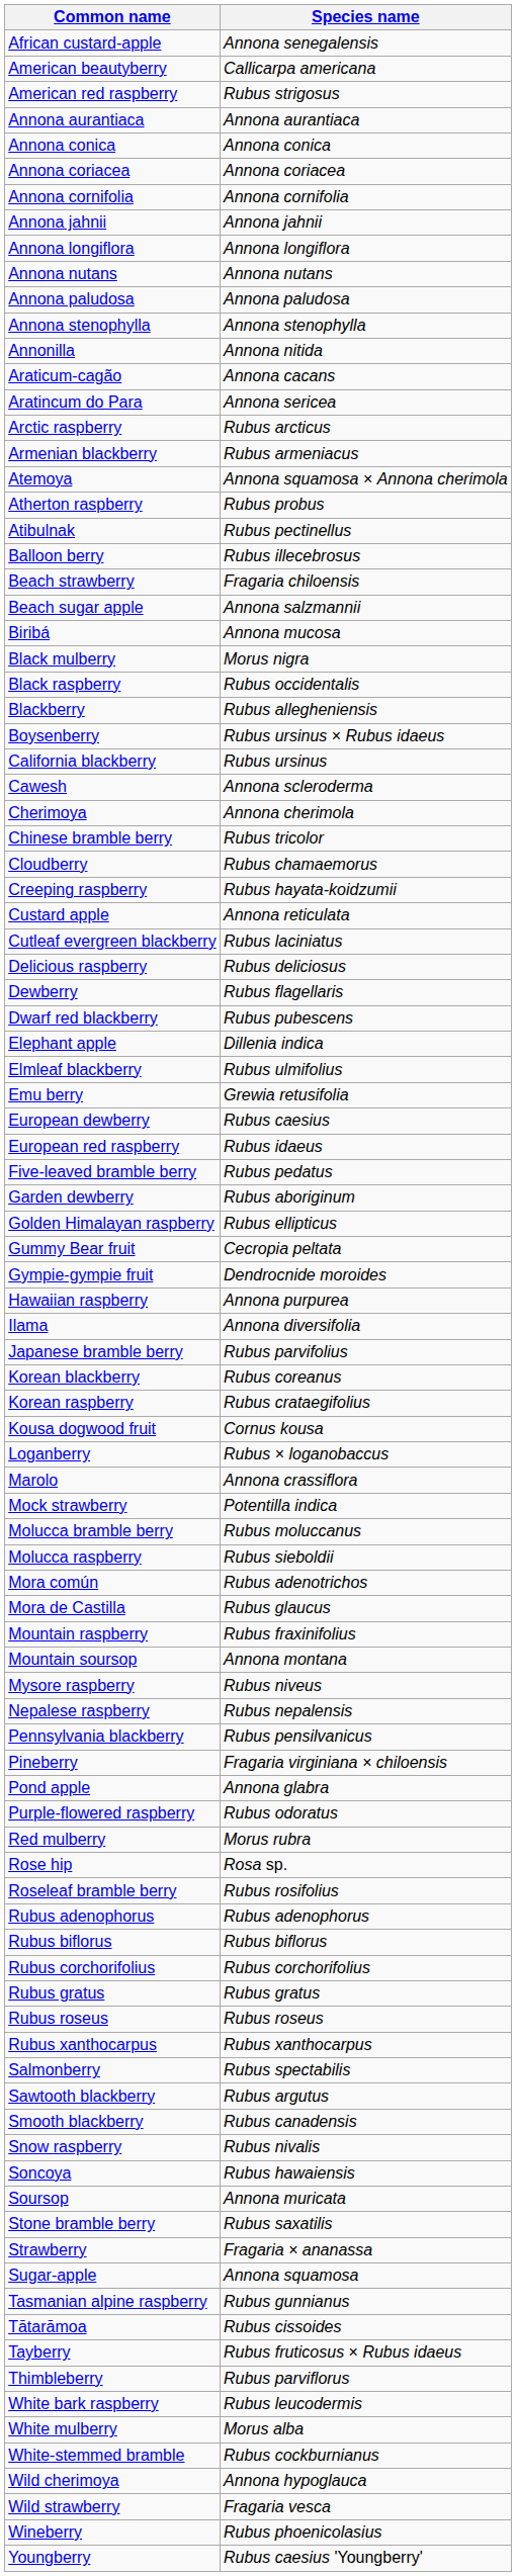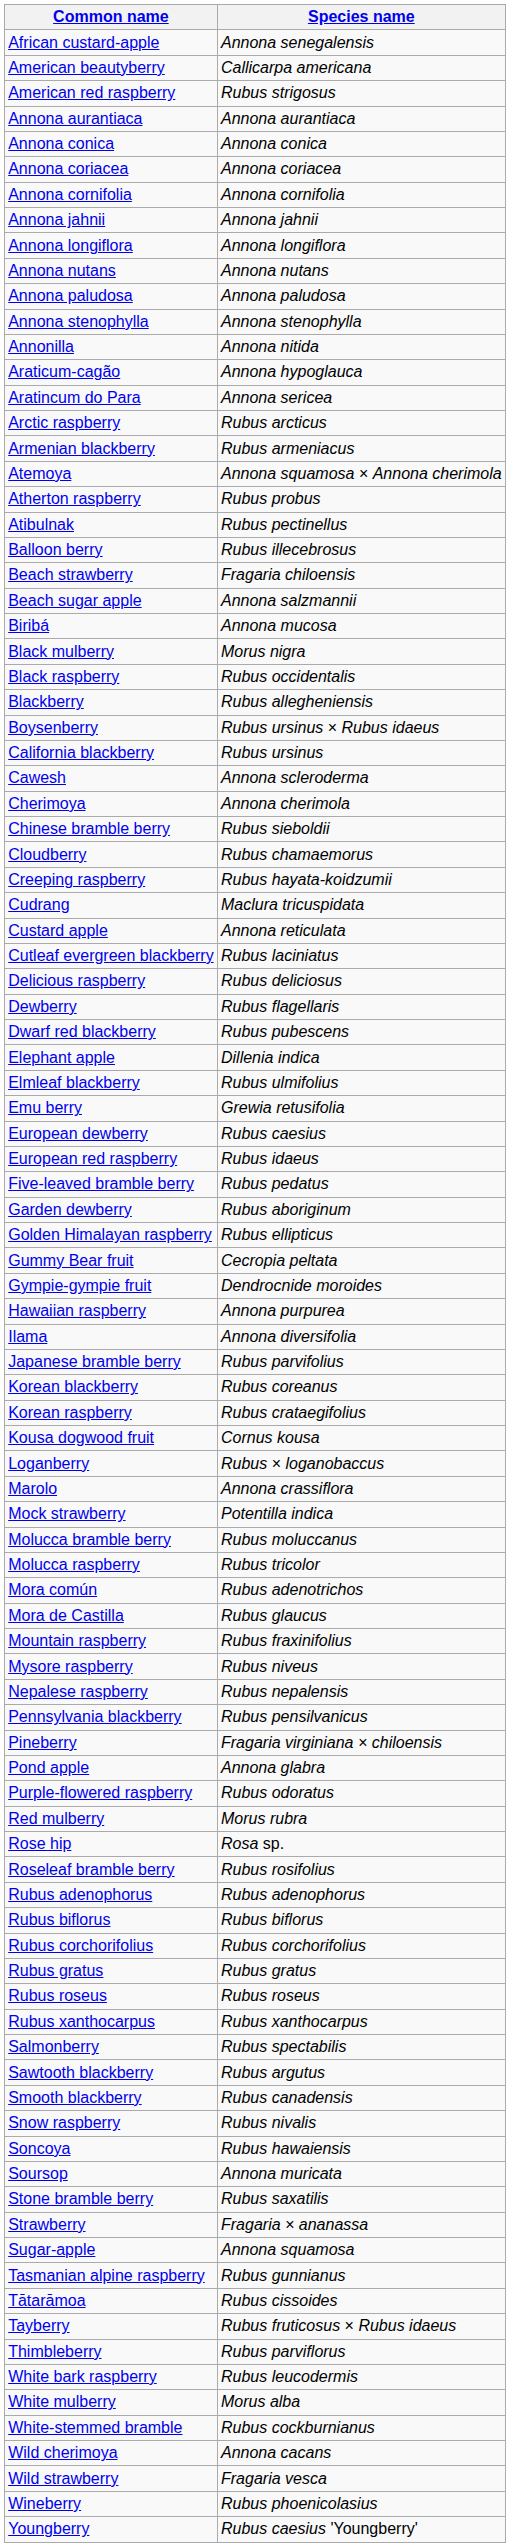Araticum-cagão | Species name: Annona cacans -> Annona hypoglauca
Chinese bramble berry | Species name: Rubus tricolor -> Rubus sieboldii
+ row: Cudrang | Maclura tricuspidata
Molucca raspberry | Species name: Rubus sieboldii -> Rubus tricolor
- row: Mountain soursop | Annona montana
Wild cherimoya | Species name: Annona hypoglauca -> Annona cacans
